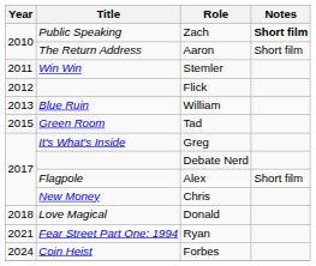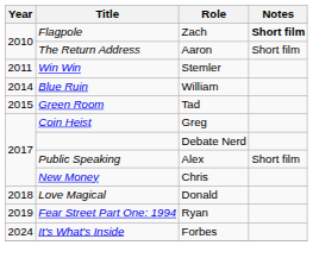Zach | Title: Public Speaking -> Flagpole
- row: 2012 | Flick
William | Year: 2013 -> 2014
Greg | Title: It's What's Inside -> Coin Heist
Alex | Title: Flagpole -> Public Speaking
Ryan | Year: 2021 -> 2019
Forbes | Title: Coin Heist -> It's What's Inside
